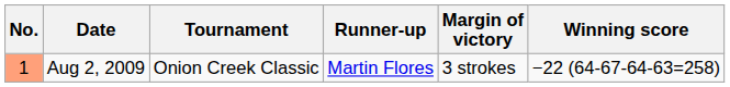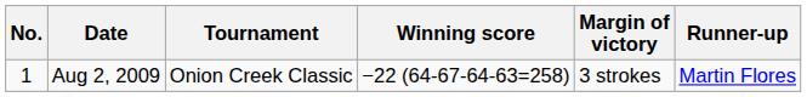columns swapped: Winning score <-> Runner-up
Aug 2, 2009 | No.: lightsalmon background -> no background
